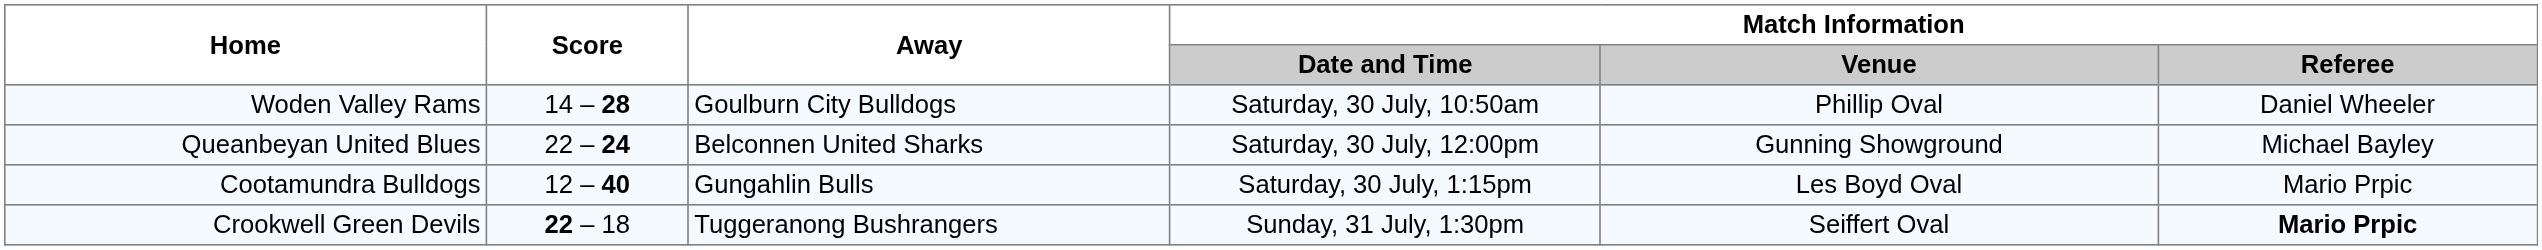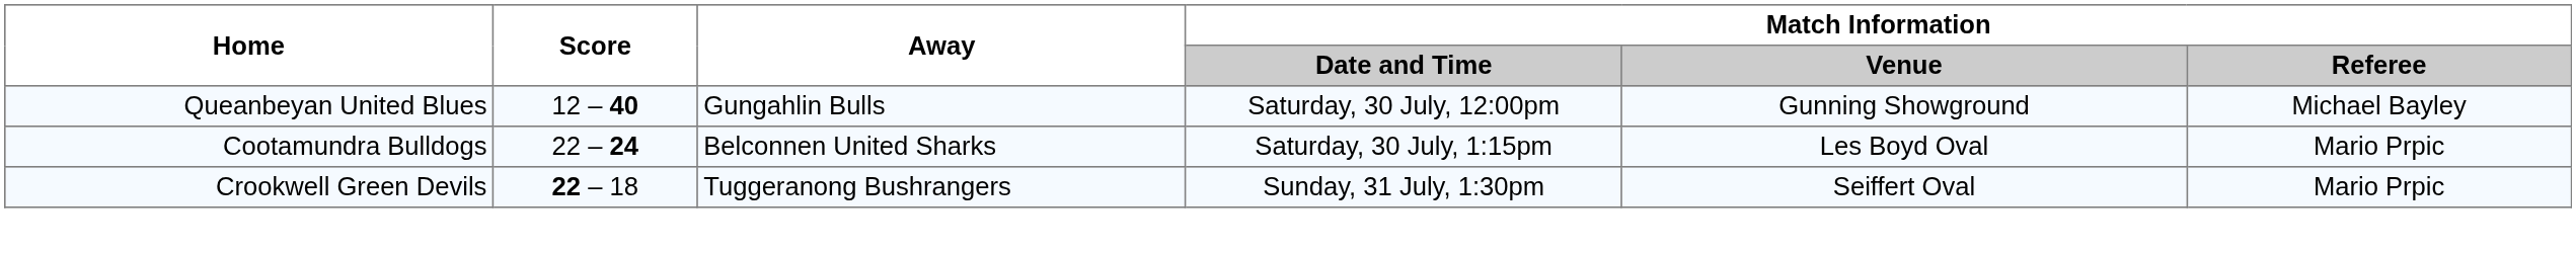- row: Woden Valley Rams | 14 – 28 | Goulburn City Bulldogs | Saturday, 30 July, 10:50am | Phillip Oval | Daniel Wheeler
Queanbeyan United Blues | Score: 22 – 24 -> 12 – 40
Queanbeyan United Blues | Away: Belconnen United Sharks -> Gungahlin Bulls
Cootamundra Bulldogs | Score: 12 – 40 -> 22 – 24
Cootamundra Bulldogs | Away: Gungahlin Bulls -> Belconnen United Sharks
Crookwell Green Devils | Match Information / Referee: bold -> normal
